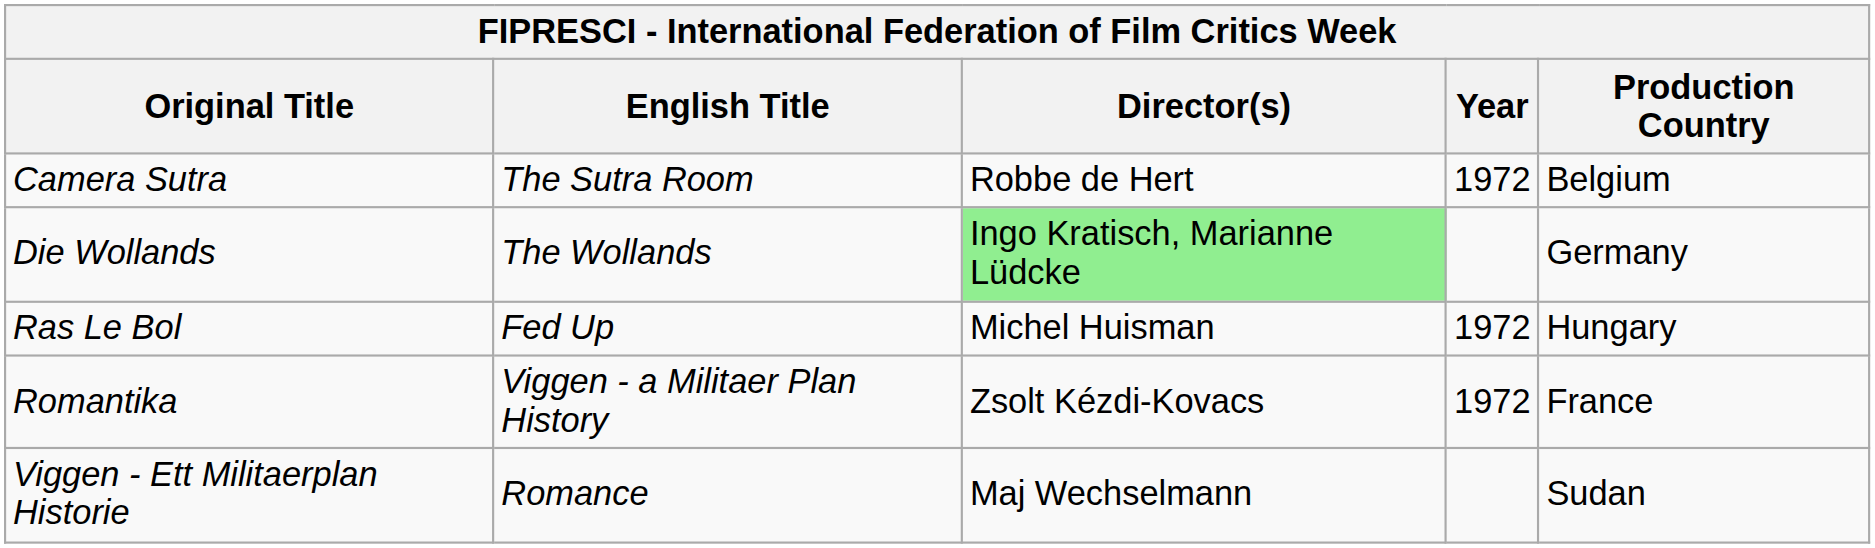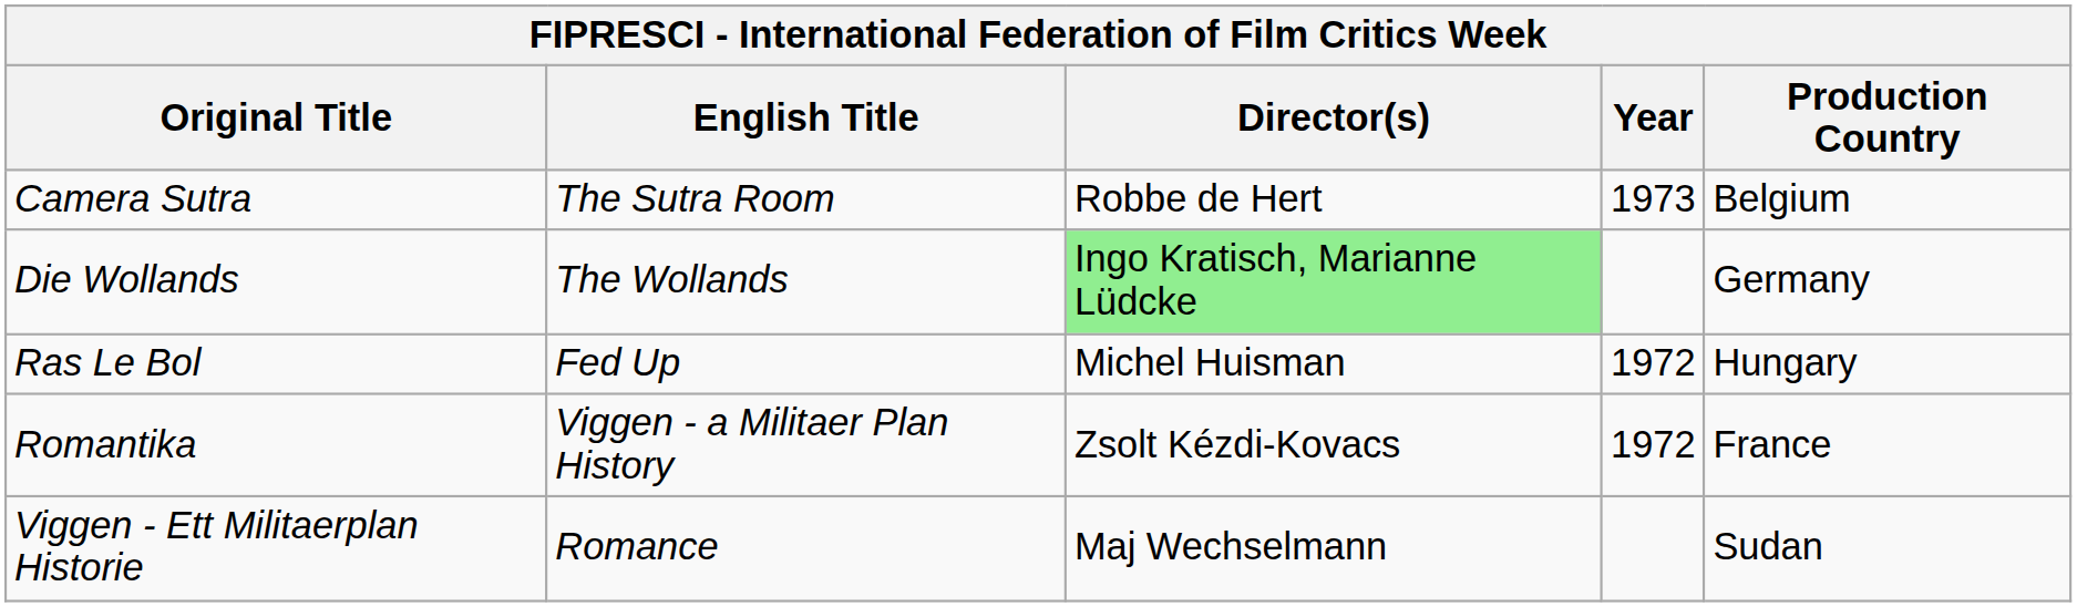Camera Sutra | Year: 1972 -> 1973
